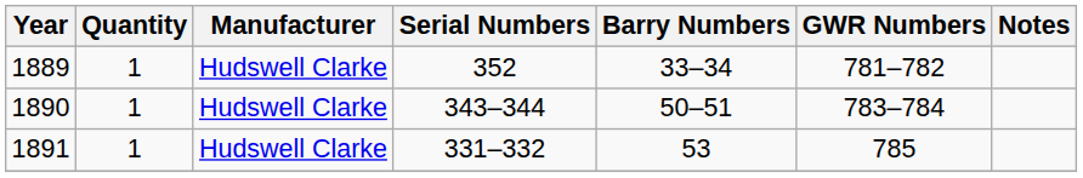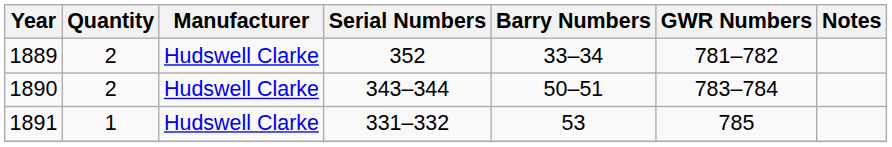1889 | Quantity: 1 -> 2
1890 | Quantity: 1 -> 2
